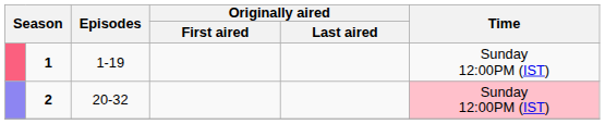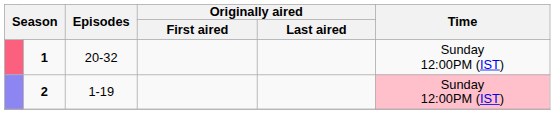1 | Episodes: 1-19 -> 20-32
2 | Episodes: 20-32 -> 1-19
